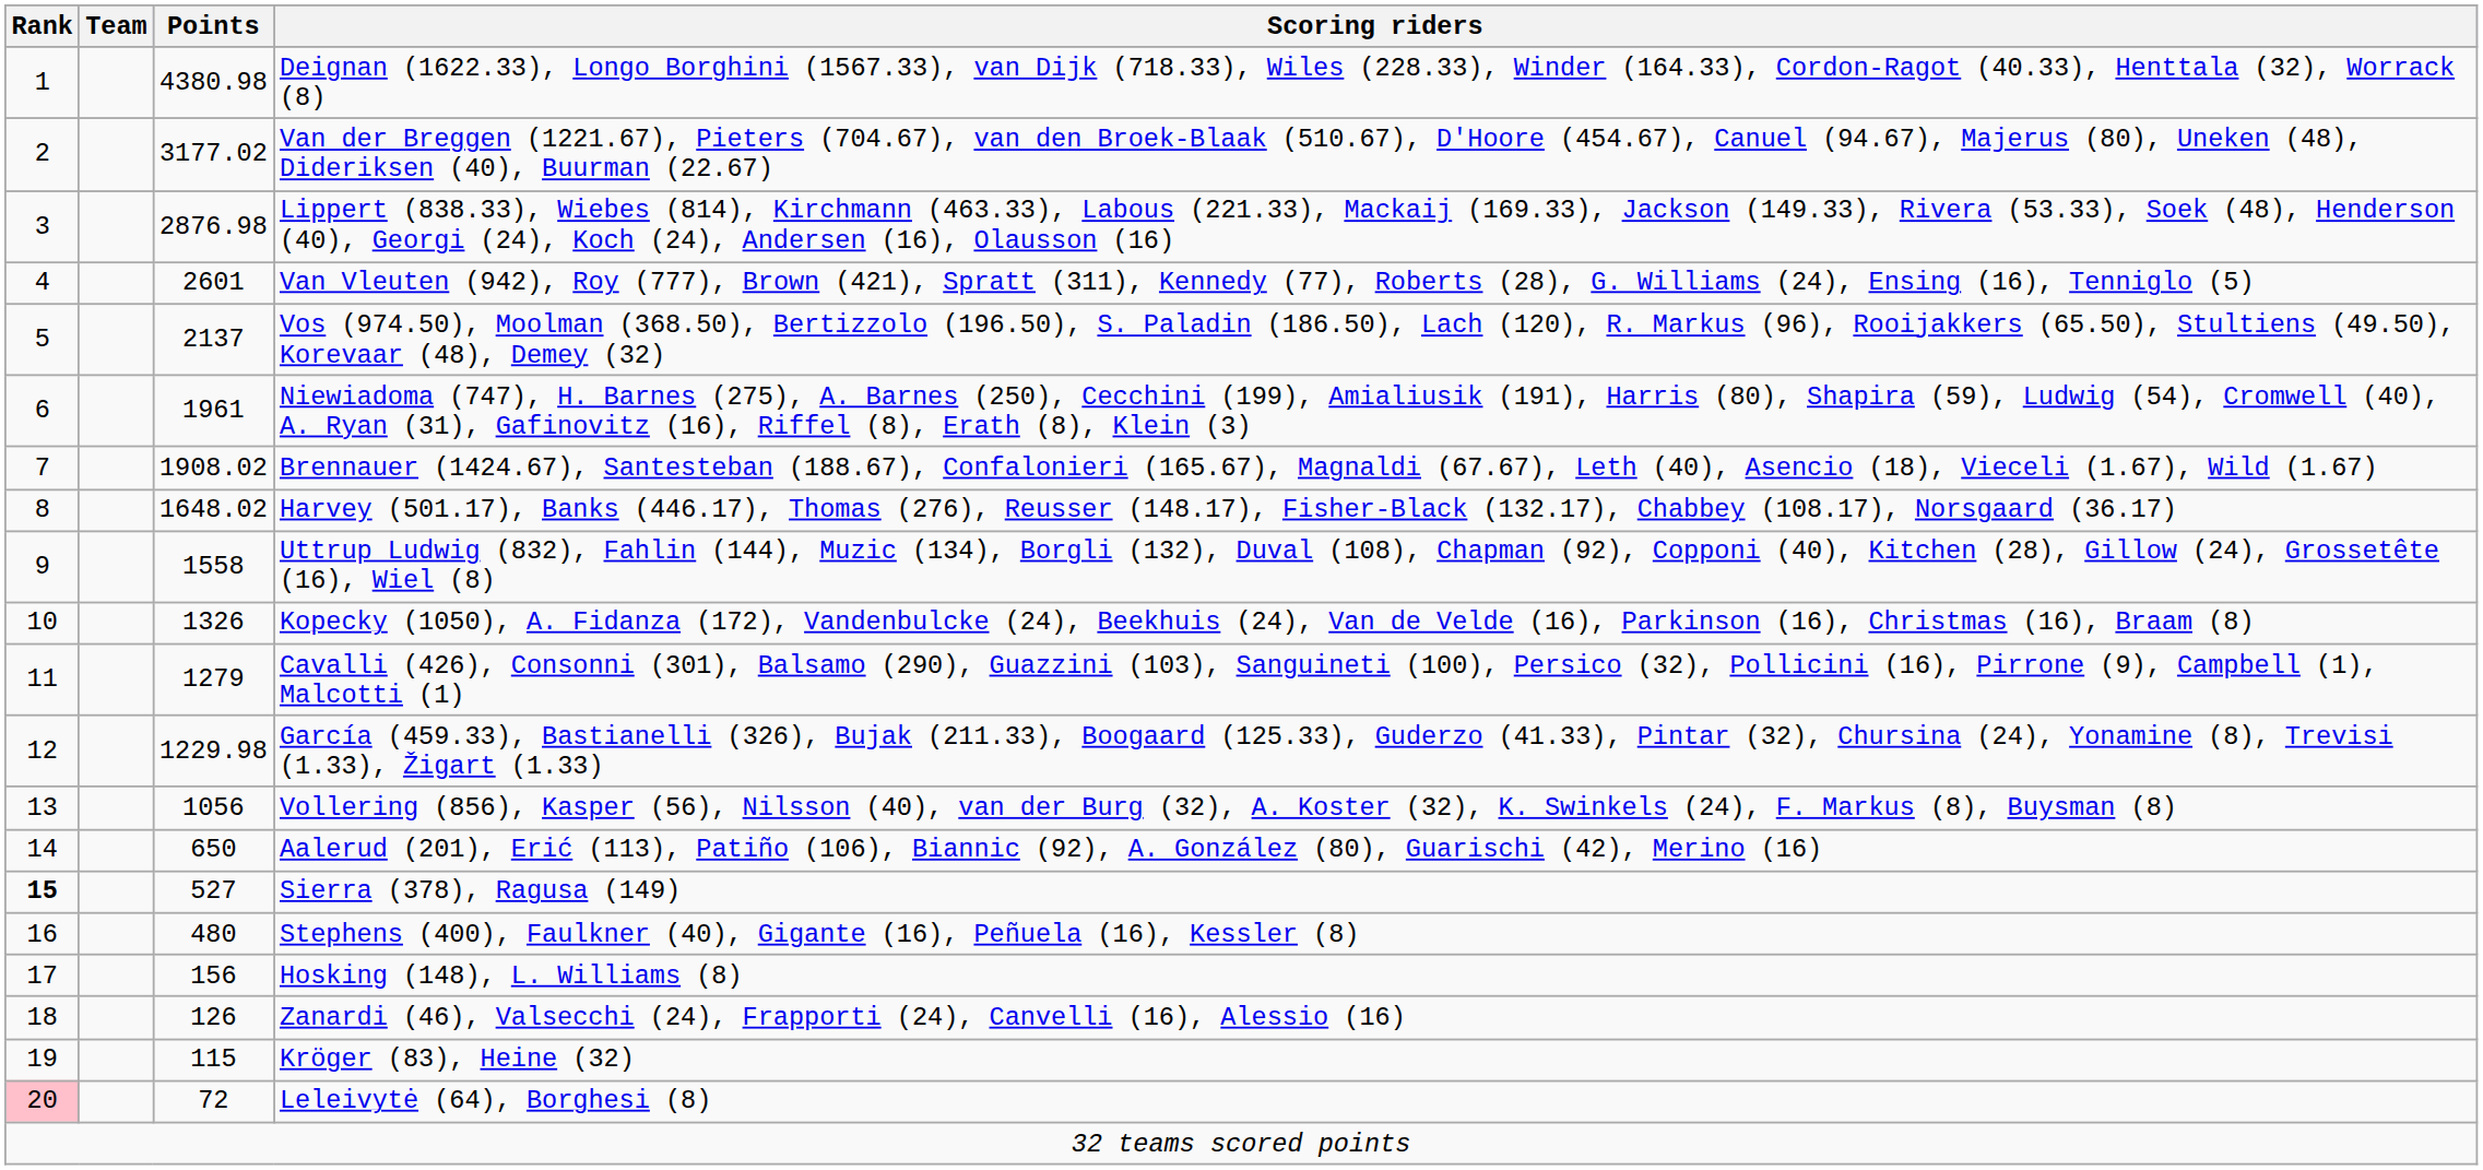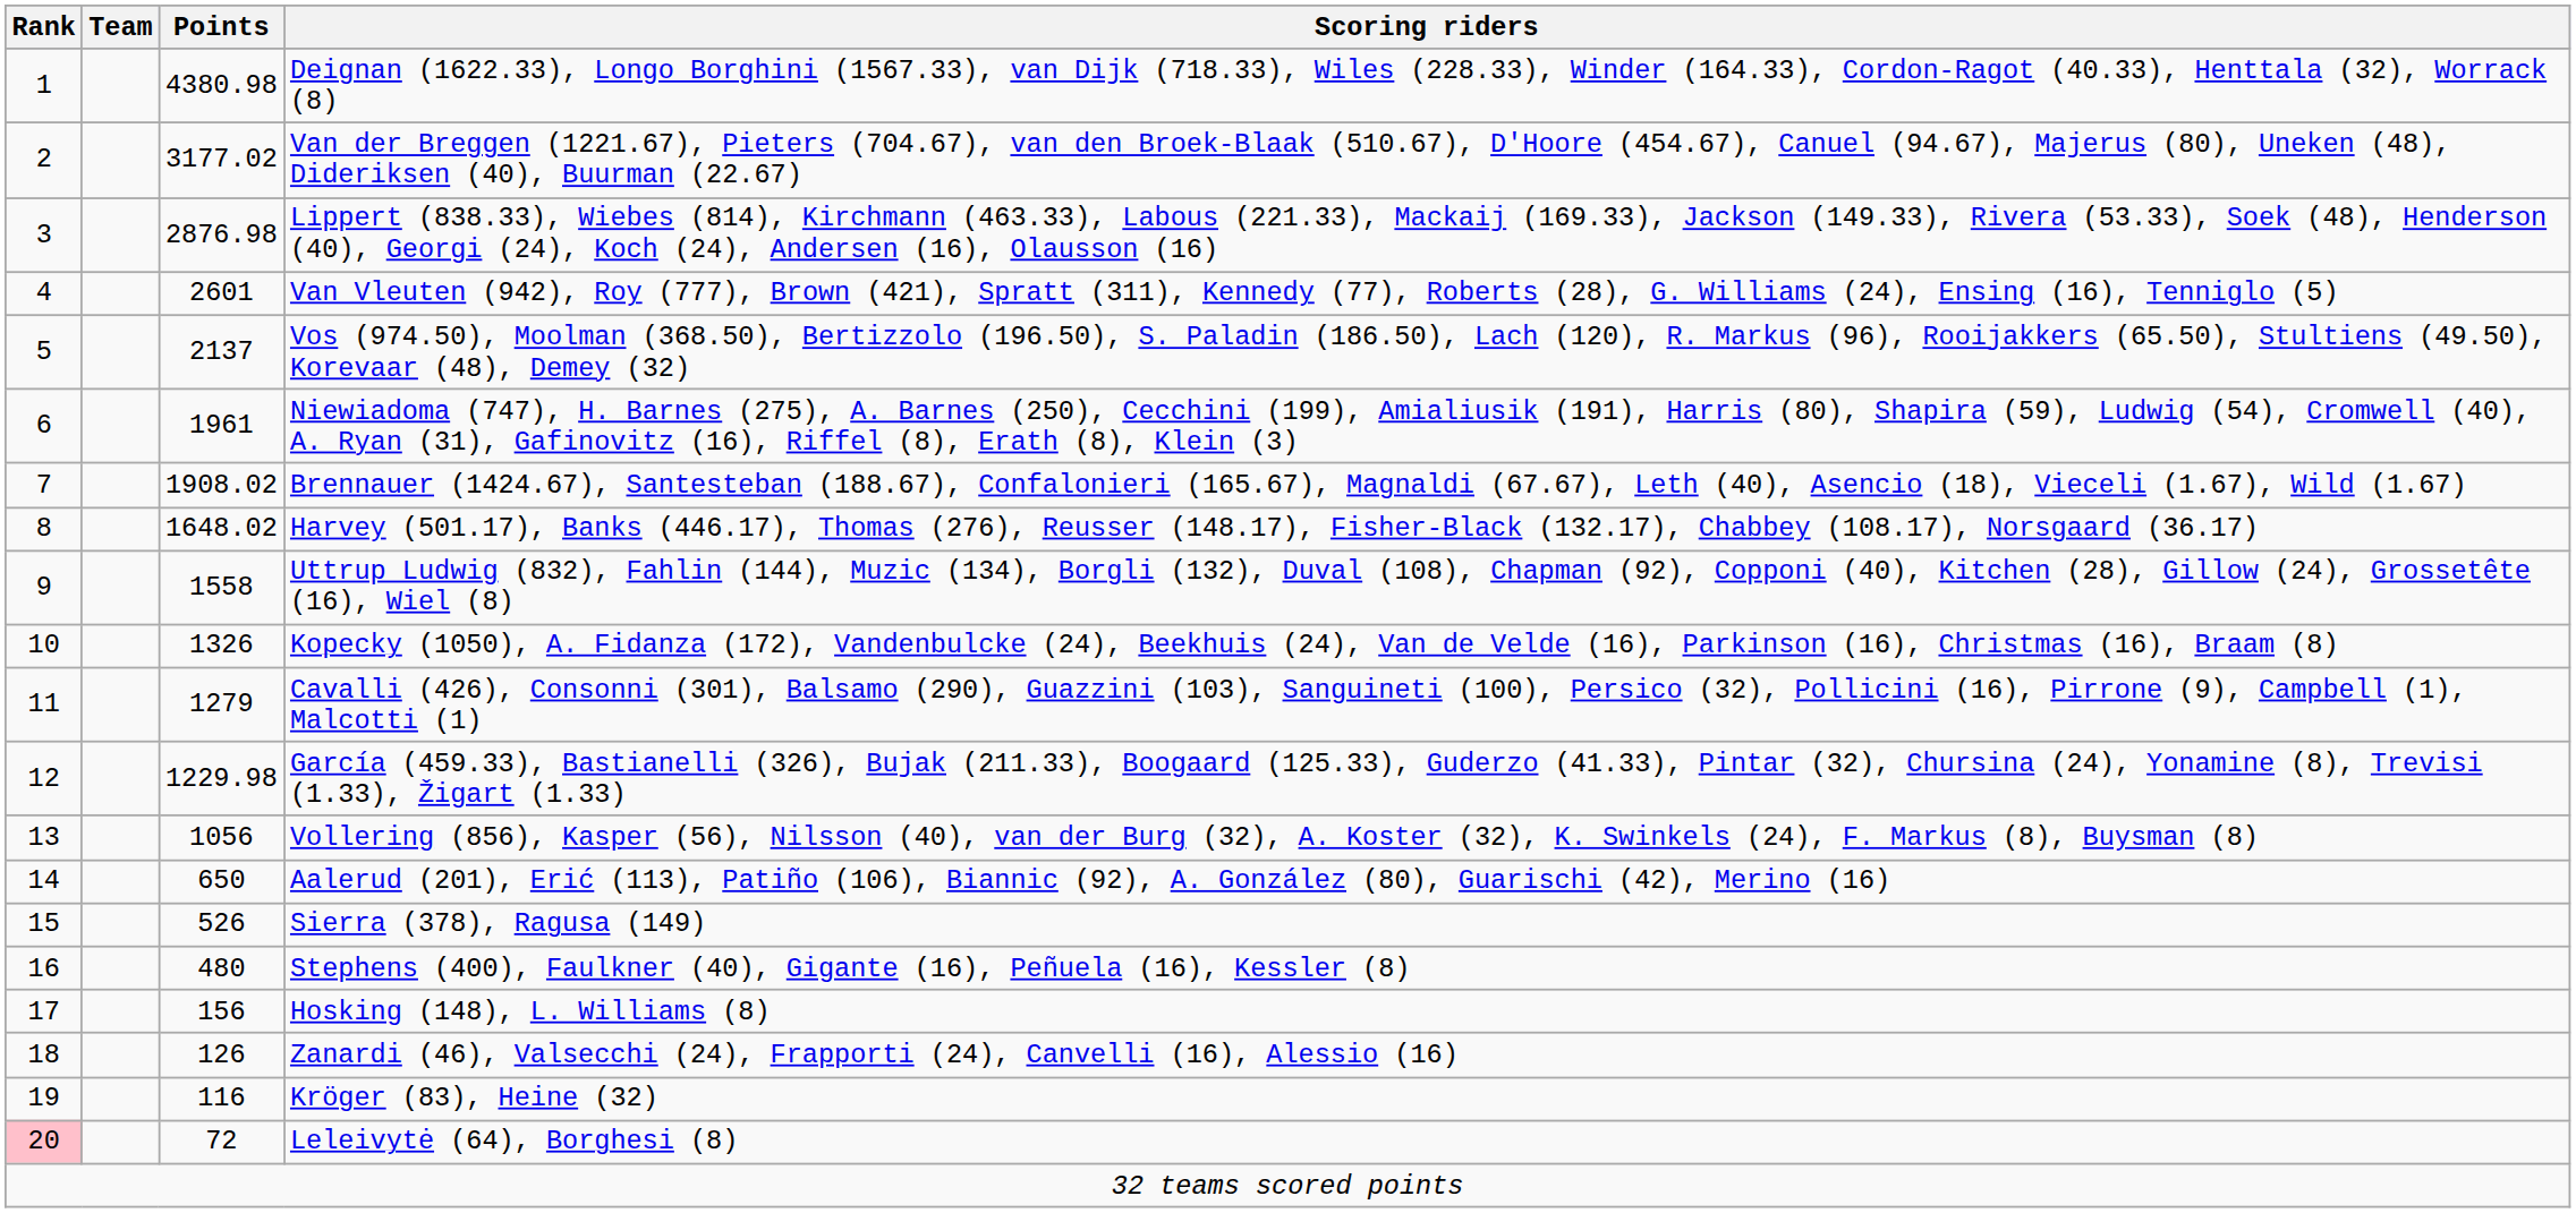Sierra (378), Ragusa (149) | Rank: bold -> normal
Sierra (378), Ragusa (149) | Points: 527 -> 526
Kröger (83), Heine (32) | Points: 115 -> 116
